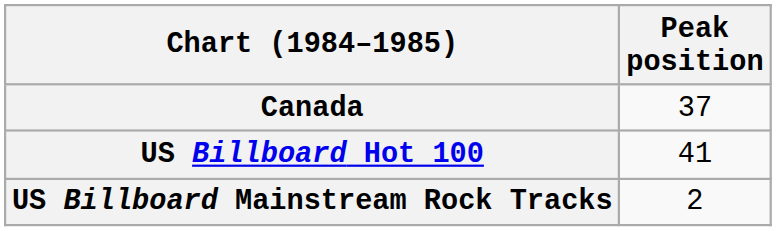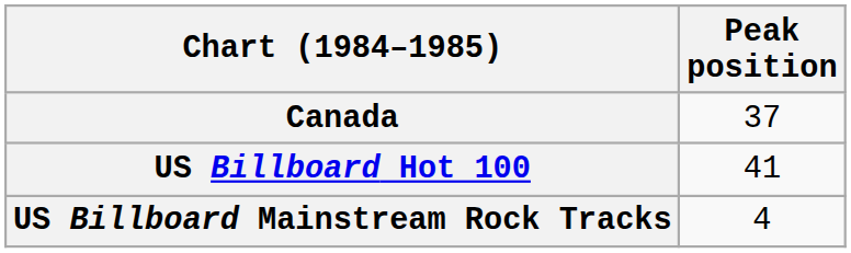US Billboard Mainstream Rock Tracks | Peak position: 2 -> 4
